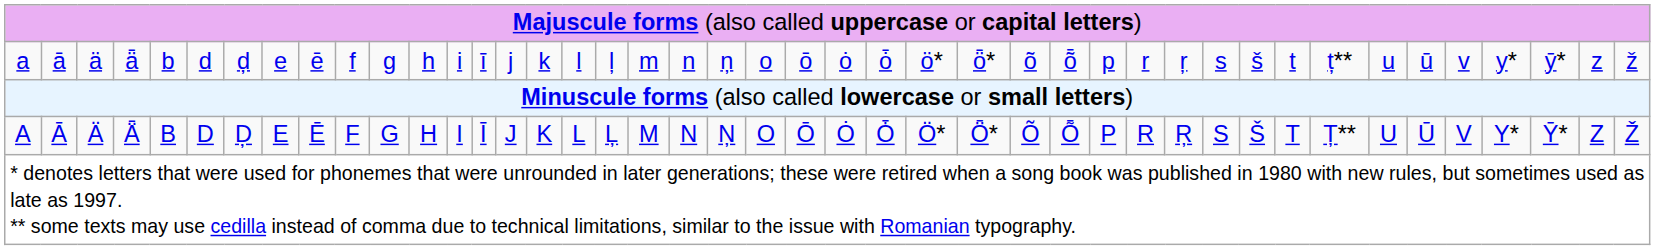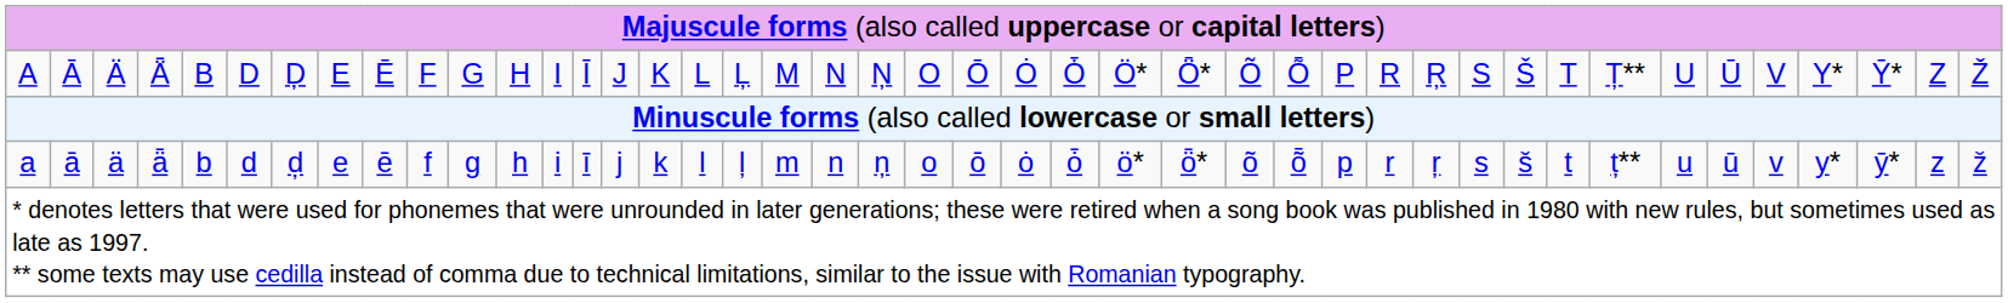rows swapped: A <-> a
